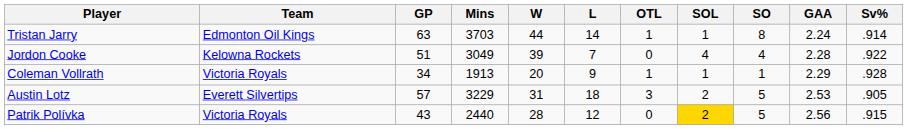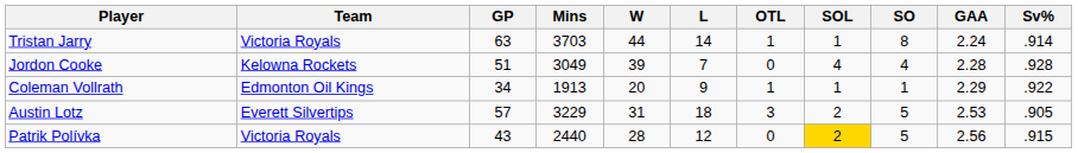Tristan Jarry | Team: Edmonton Oil Kings -> Victoria Royals
Jordon Cooke | Sv%: .922 -> .928
Coleman Vollrath | Team: Victoria Royals -> Edmonton Oil Kings
Coleman Vollrath | Sv%: .928 -> .922
